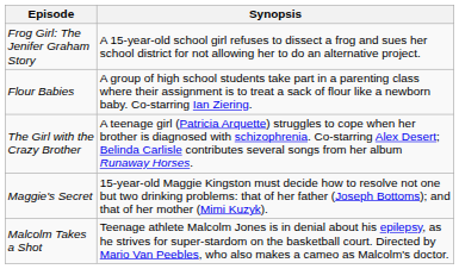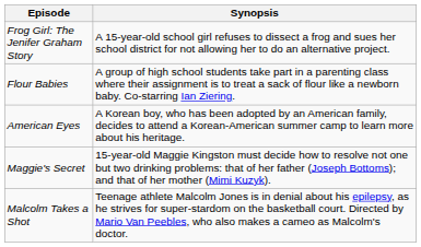- row: The Girl with the Crazy Brother | A teenage girl (Patricia Arquette) struggles to cope when her brother is diagnosed with schizophrenia. Co-starring Alex Desert; Belinda Carlisle contributes several songs from her album Runaway Horses.
+ row: American Eyes | A Korean boy, who has been adopted by an American family, decides to attend a Korean-American summer camp to learn more about his heritage.
